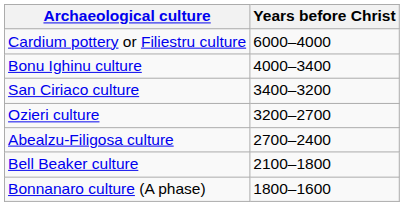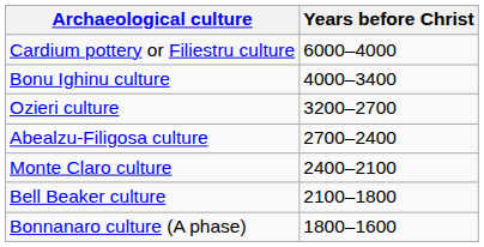- row: San Ciriaco culture | 3400–3200
+ row: Monte Claro culture | 2400–2100
